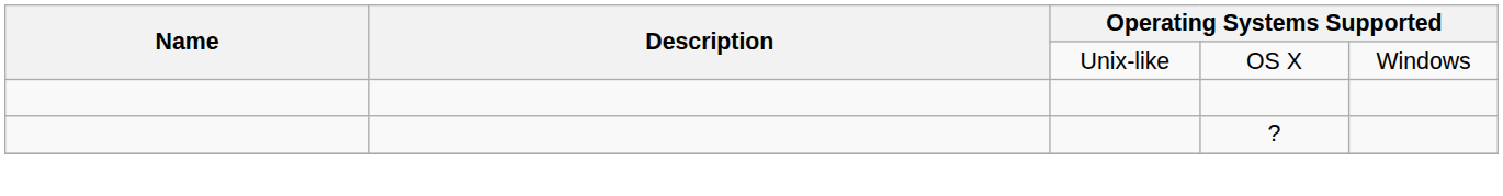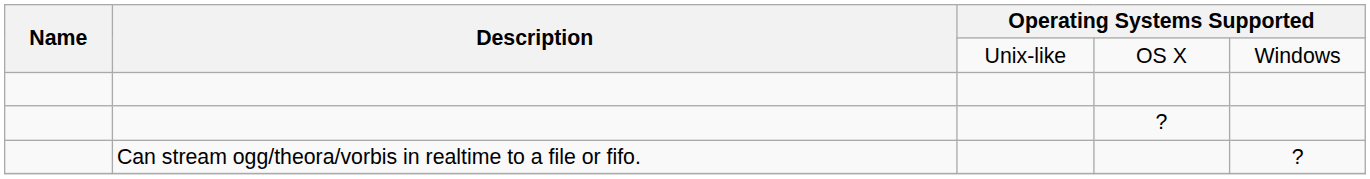+ row: Can stream ogg/theora/vorbis in realtime to a file or fifo. | ?
